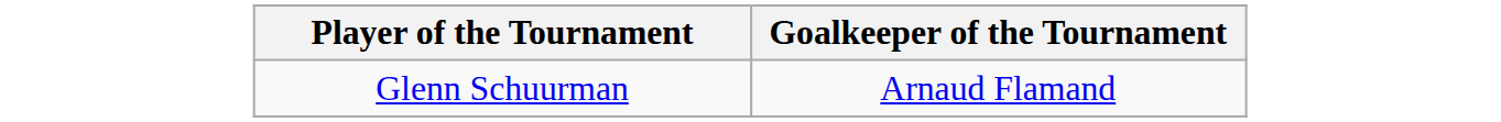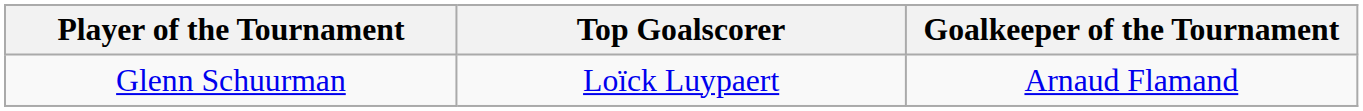+ column: Top Goalscorer | Loïck Luypaert
